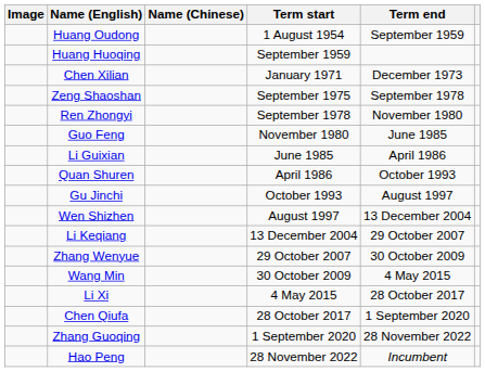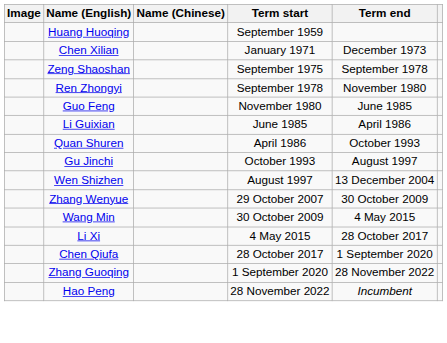- row: Huang Oudong | 1 August 1954 | September 1959
- row: Li Keqiang | 13 December 2004 | 29 October 2007
